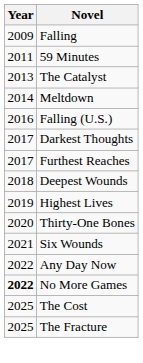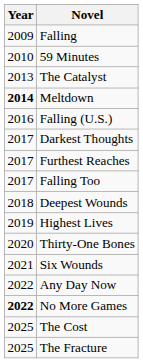59 Minutes | Year: 2011 -> 2010
Meltdown | Year: normal -> bold
+ row: 2017 | Falling Too
